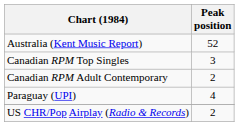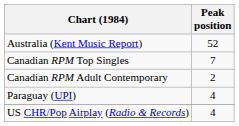Canadian RPM Top Singles | Peak position: 3 -> 7
US CHR/Pop Airplay (Radio & Records) | Peak position: 2 -> 4
